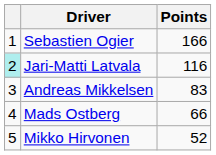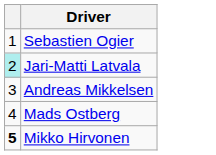- column: Points | 166 | 116 | 83 | 66 | 52
Mikko Hirvonen | column 1: normal -> bold
